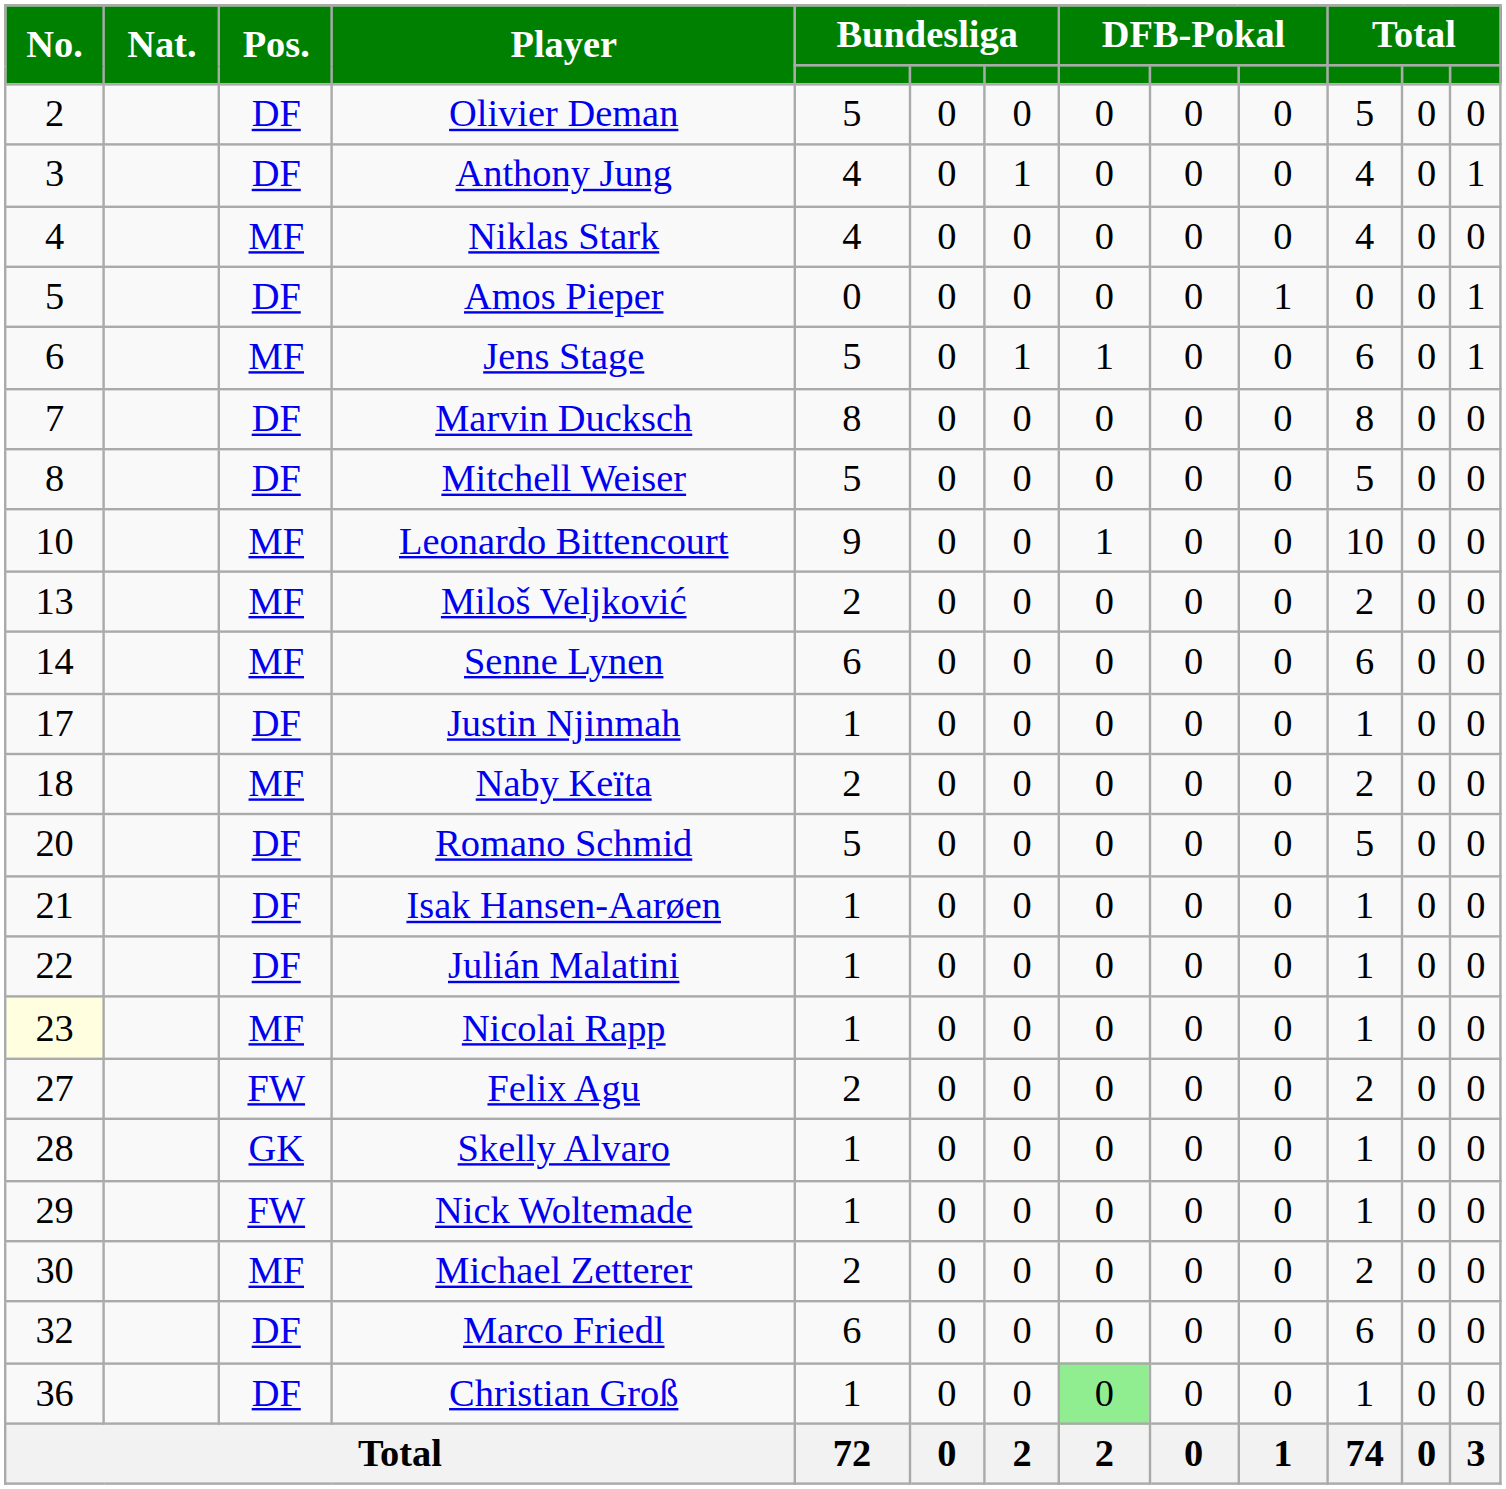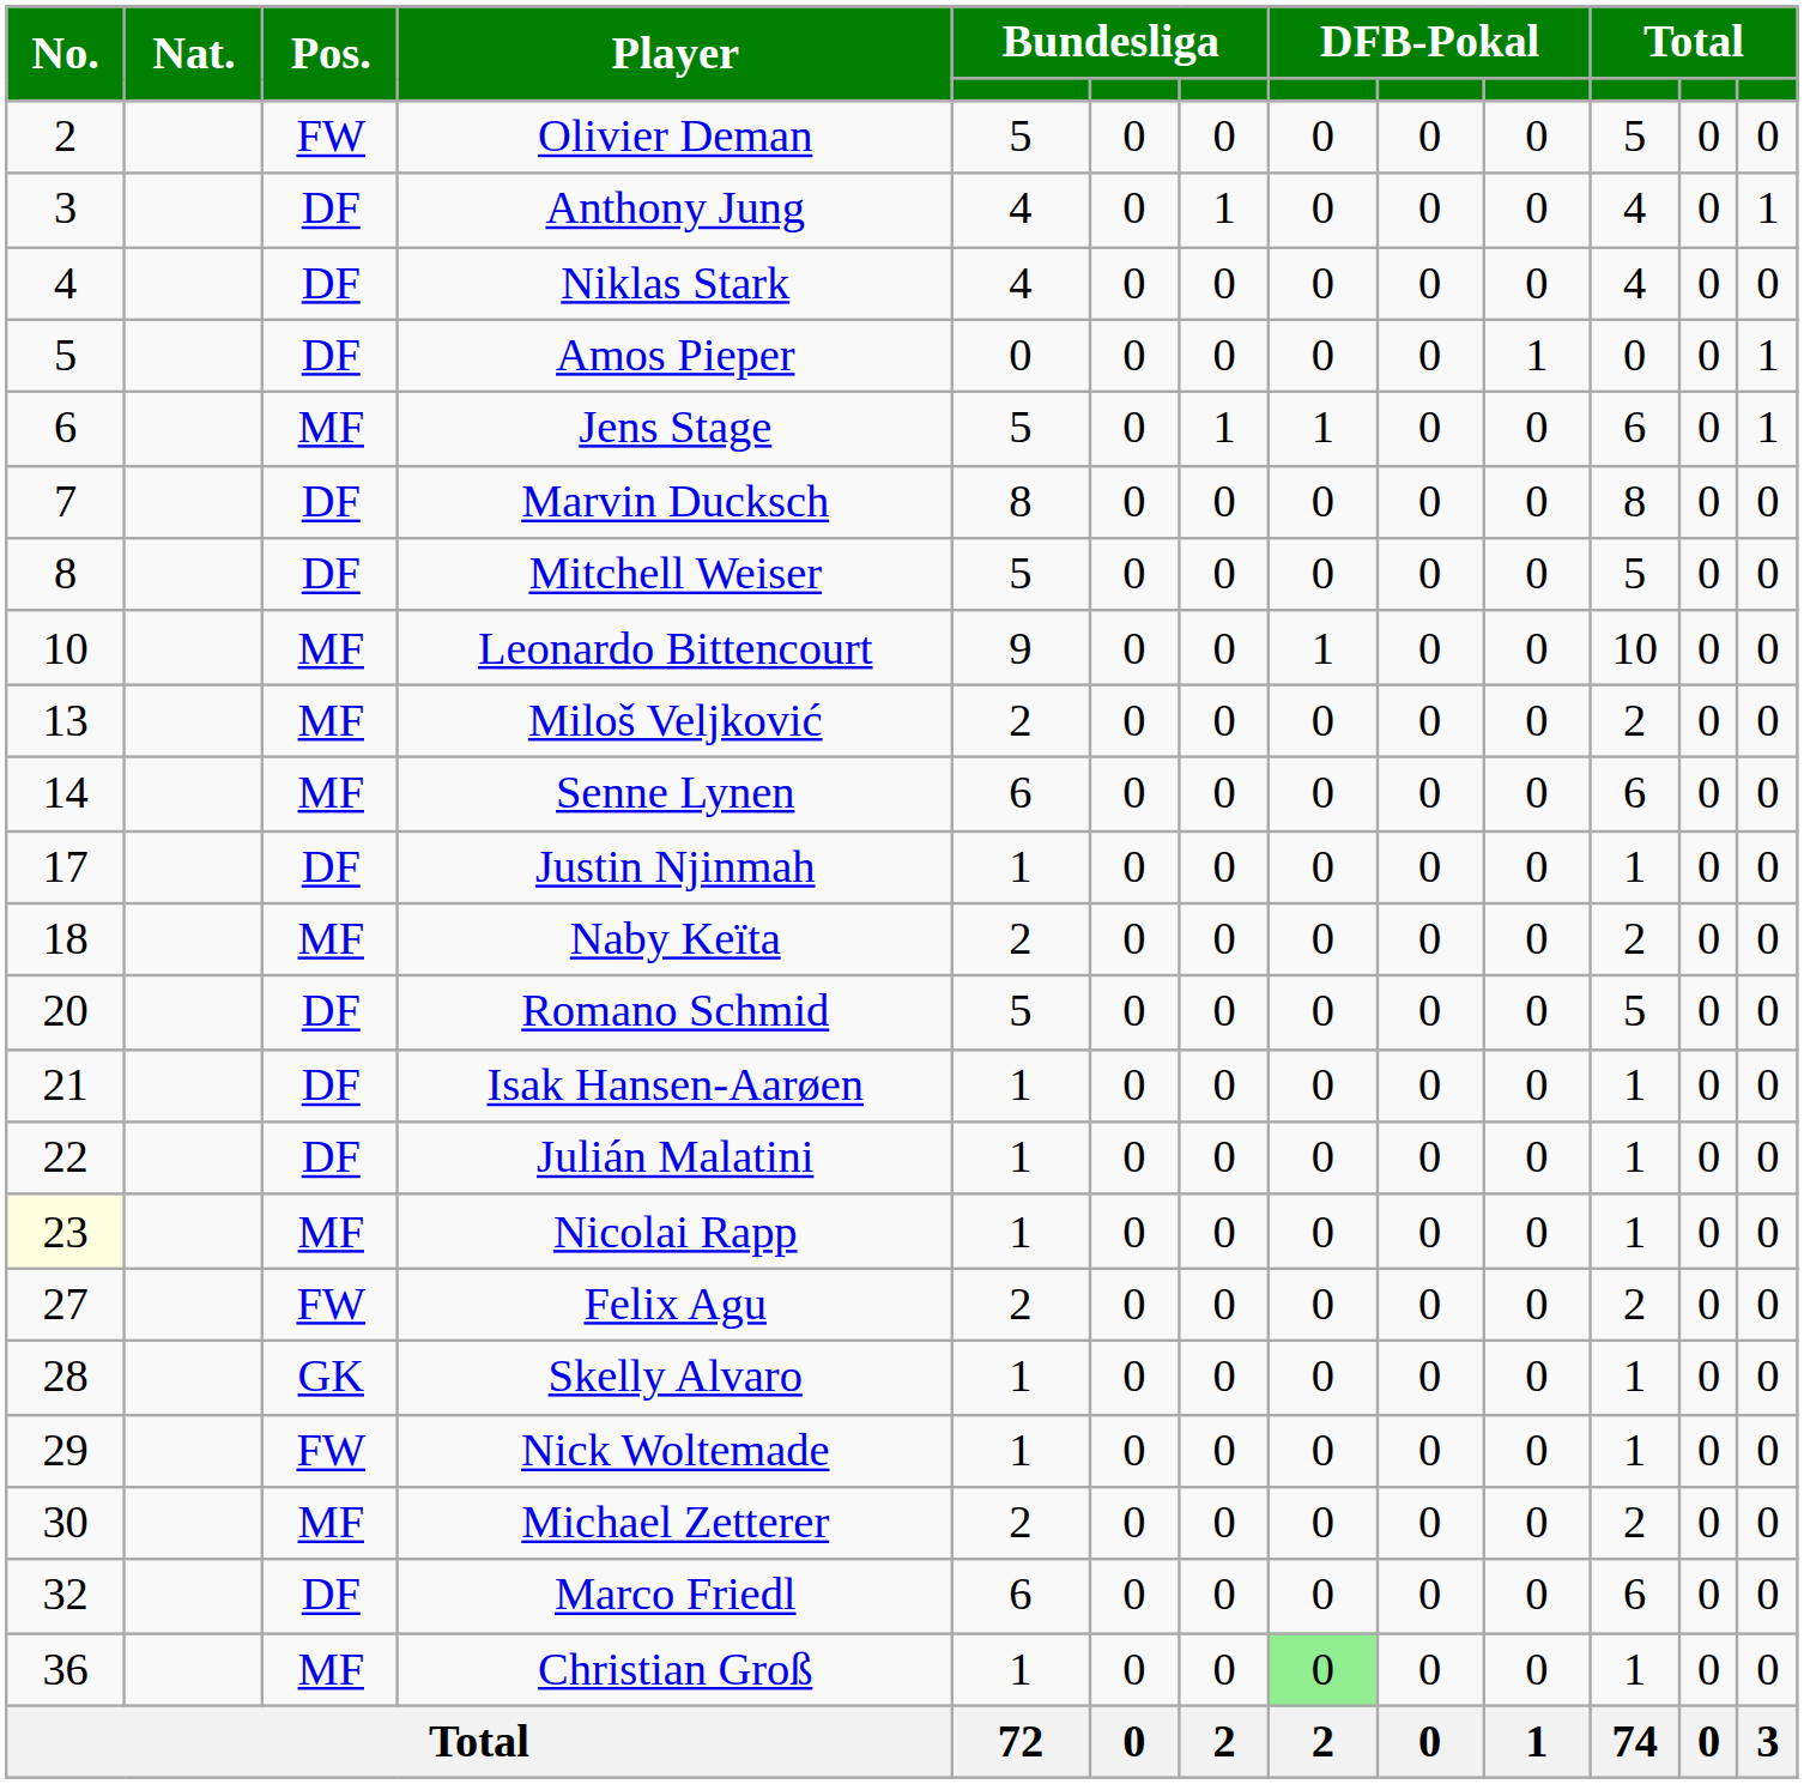Olivier Deman | Pos.: DF -> FW
Niklas Stark | Pos.: MF -> DF
Christian Groß | Pos.: DF -> MF
